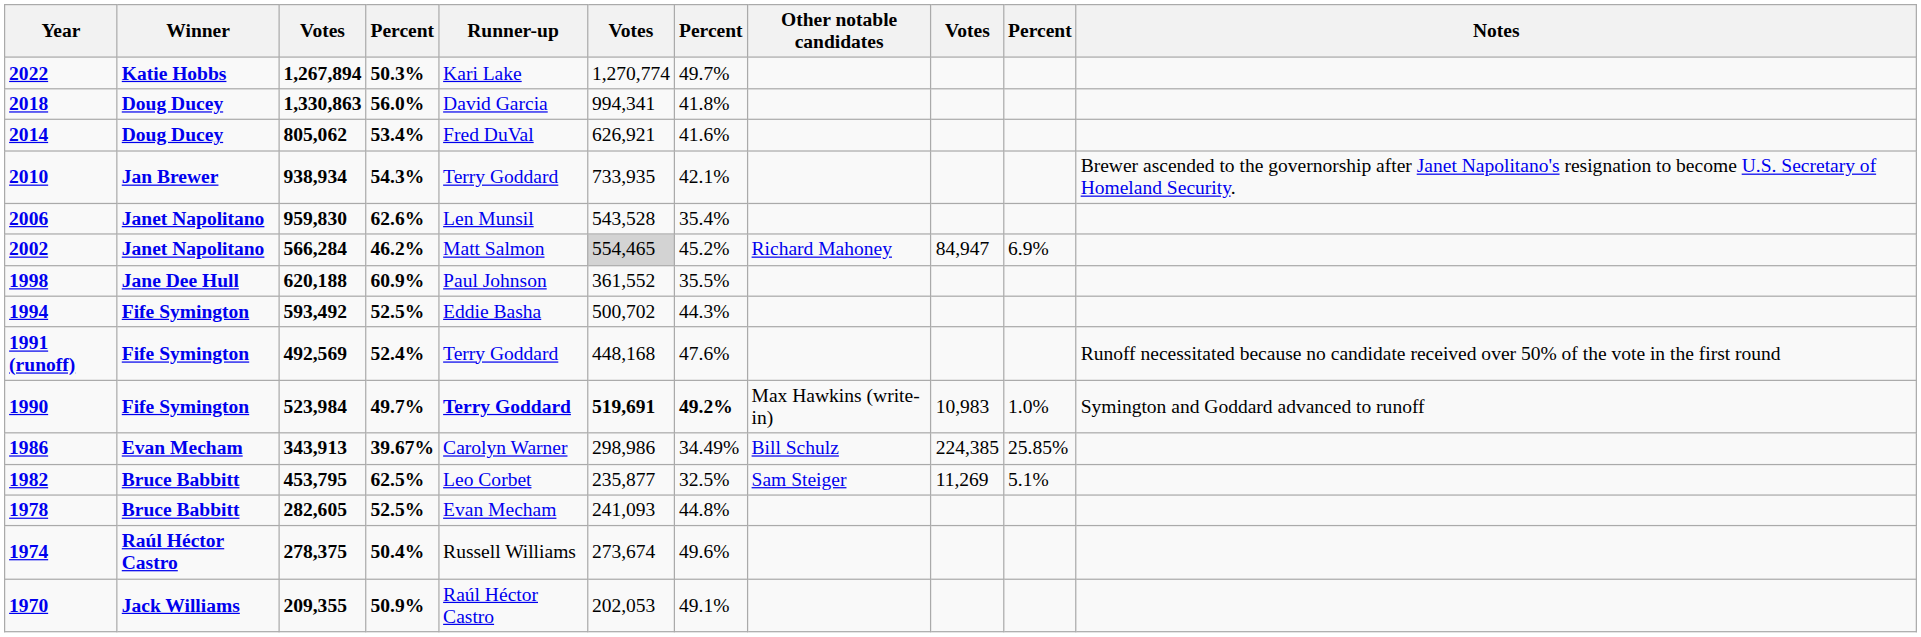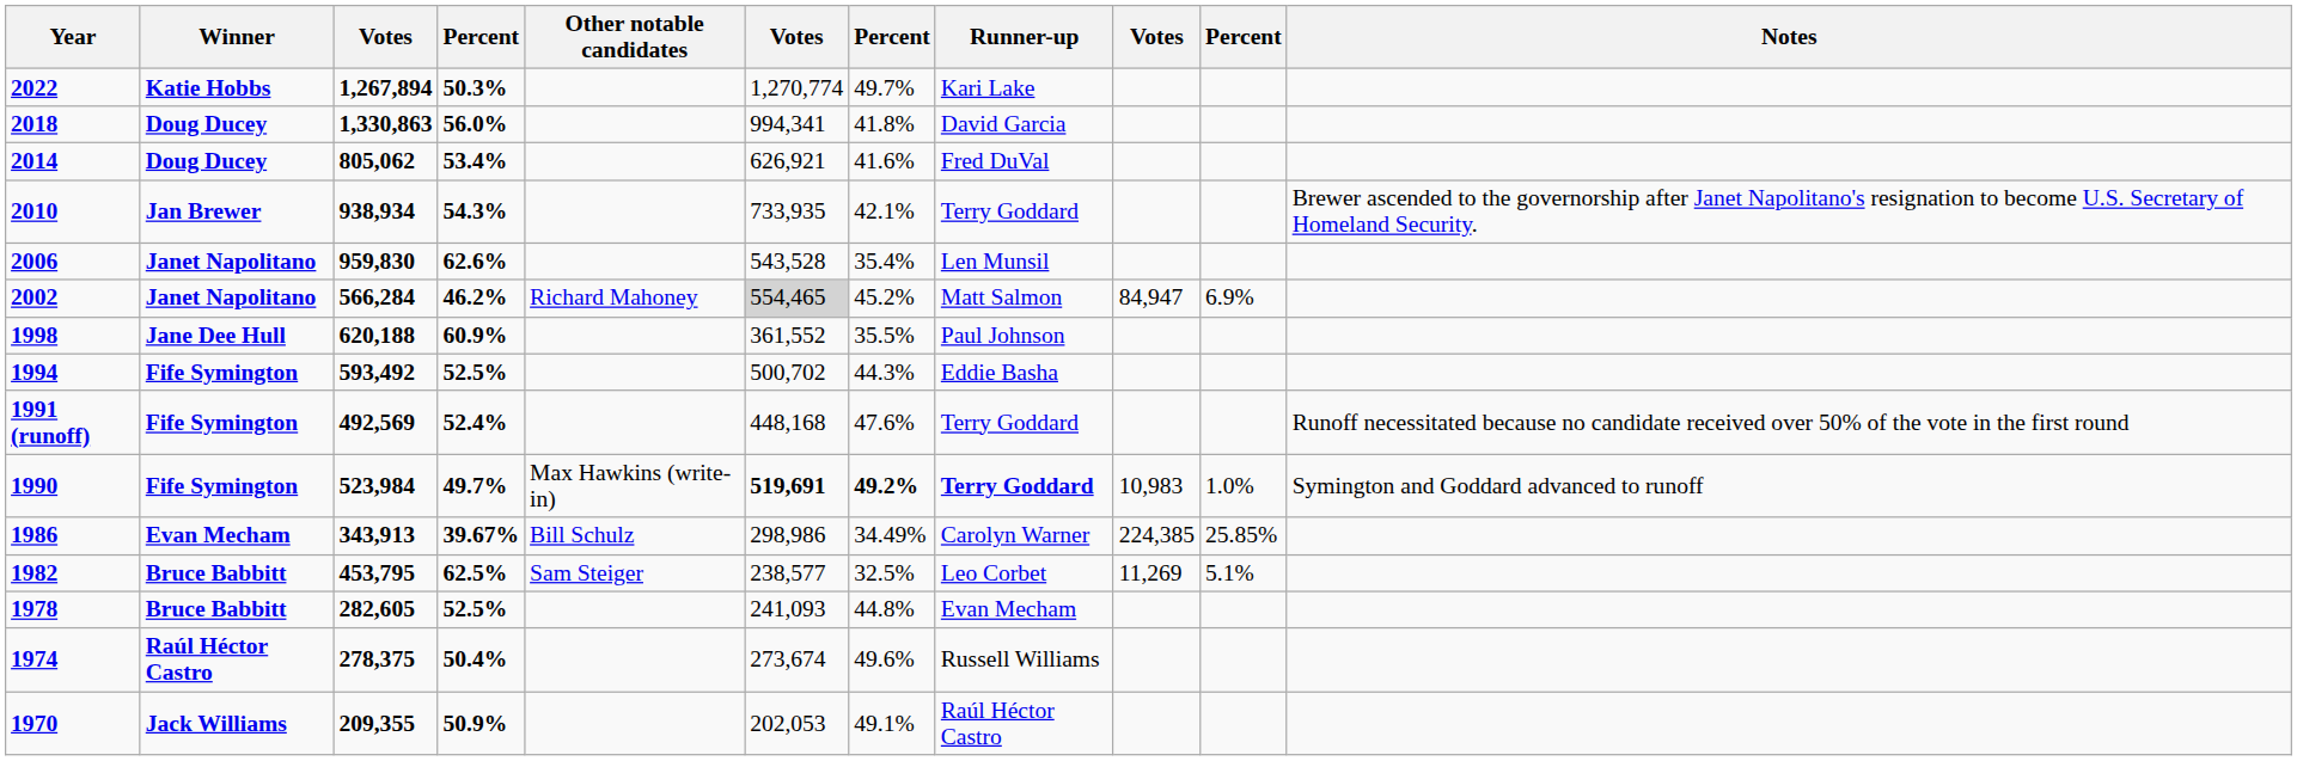columns swapped: Runner-up <-> Other notable candidates
1982 | column 6: 235,877 -> 238,577
